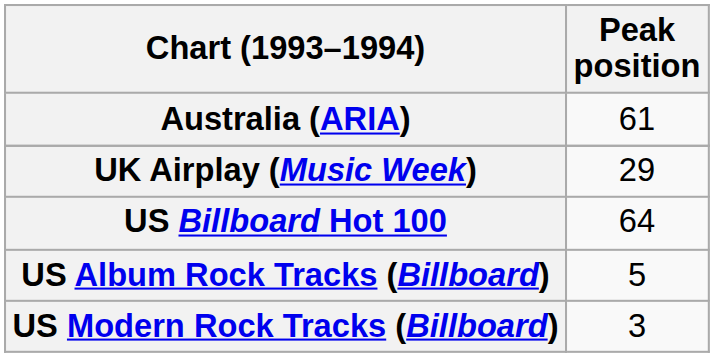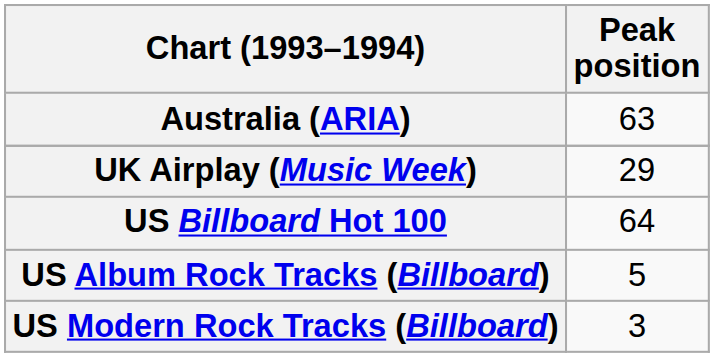Australia (ARIA) | Peak position: 61 -> 63
